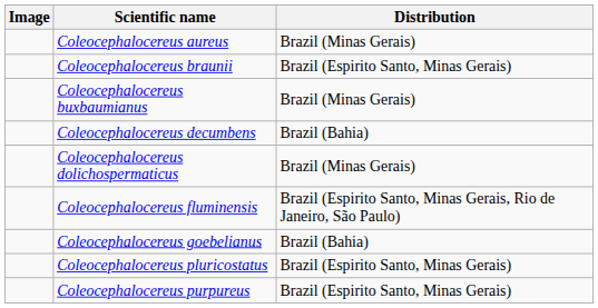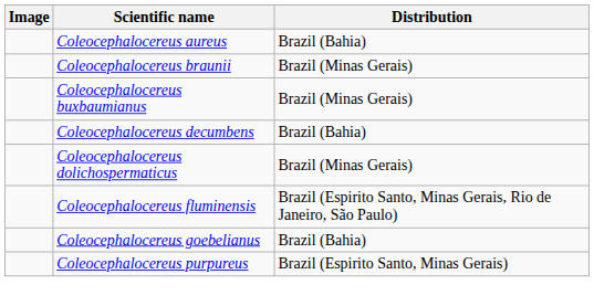Coleocephalocereus aureus | Distribution: Brazil (Minas Gerais) -> Brazil (Bahia)
Coleocephalocereus braunii | Distribution: Brazil (Espirito Santo, Minas Gerais) -> Brazil (Minas Gerais)
- row: Coleocephalocereus pluricostatus | Brazil (Espirito Santo, Minas Gerais)
